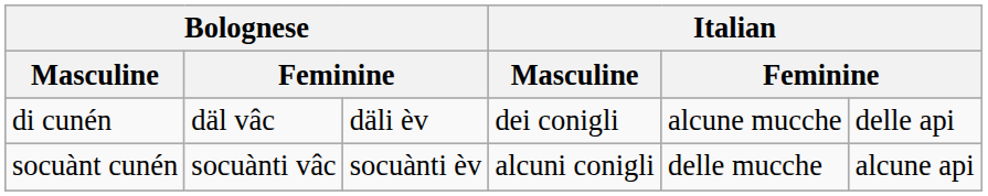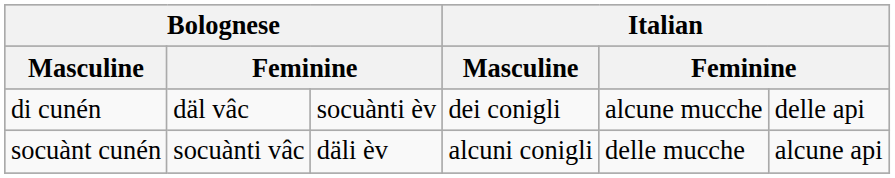di cunén | column 3: däli èv -> socuànti èv
socuànt cunén | column 3: socuànti èv -> däli èv
